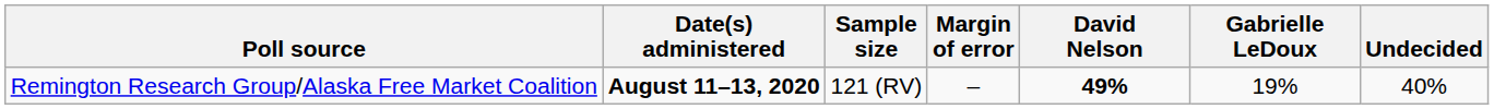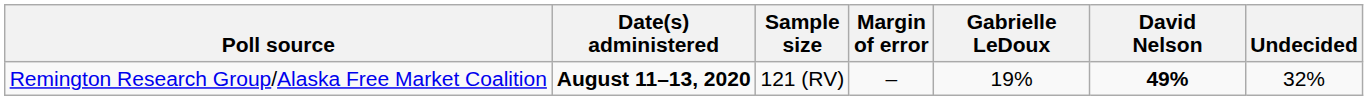columns swapped: Gabrielle LeDoux <-> David Nelson
Remington Research Group/Alaska Free Market Coalition | Undecided: 40% -> 32%
